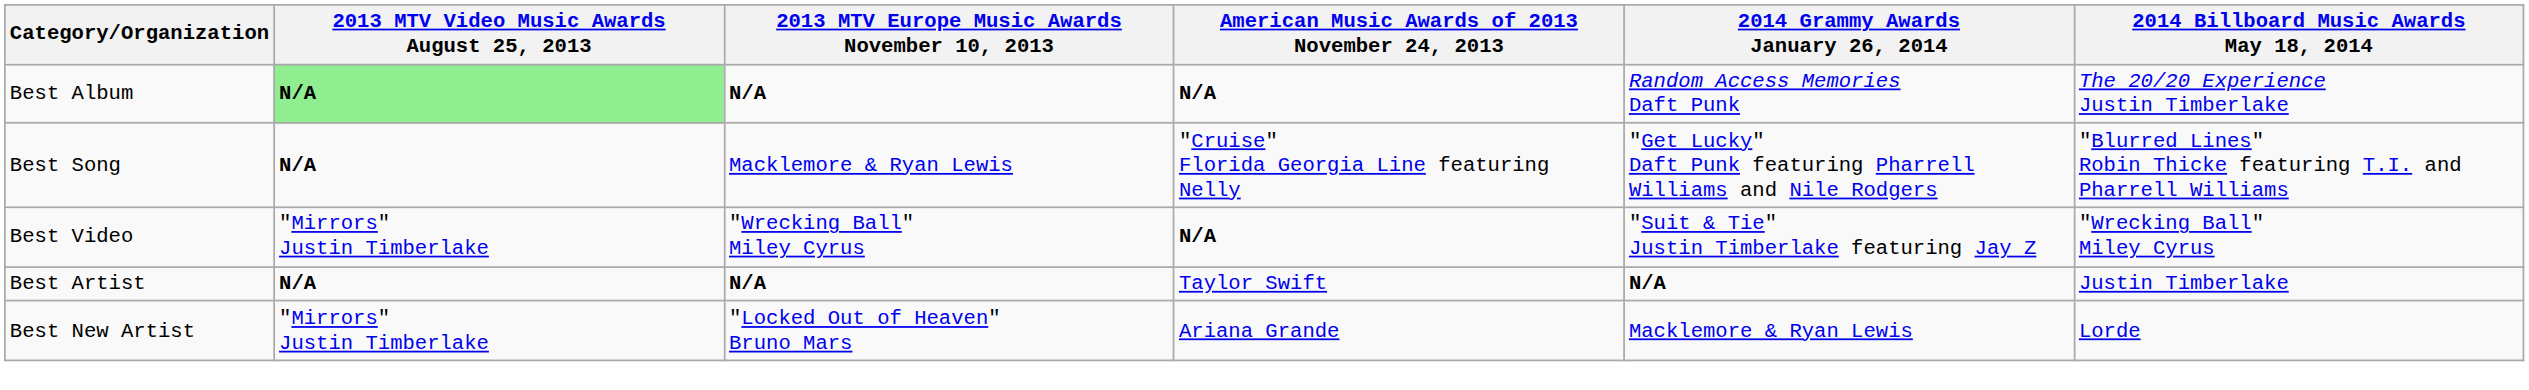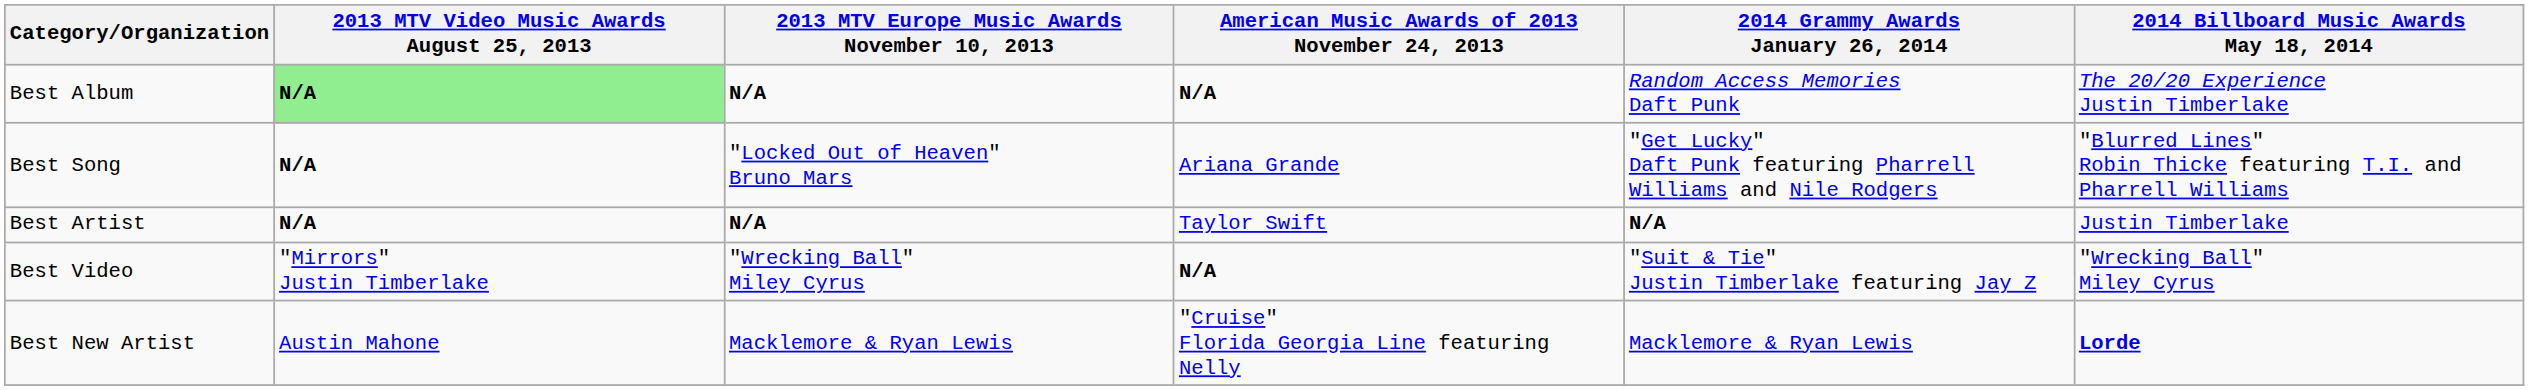Best Song | 2013 MTV Europe Music Awards November 10, 2013: Macklemore & Ryan Lewis -> "Locked Out of Heaven" Bruno Mars
Best Song | American Music Awards of 2013 November 24, 2013: "Cruise" Florida Georgia Line featuring Nelly -> Ariana Grande
rows swapped: Best Video <-> Best Artist
Best New Artist | 2013 MTV Video Music Awards August 25, 2013: "Mirrors" Justin Timberlake -> Austin Mahone
Best New Artist | 2013 MTV Europe Music Awards November 10, 2013: "Locked Out of Heaven" Bruno Mars -> Macklemore & Ryan Lewis
Best New Artist | American Music Awards of 2013 November 24, 2013: Ariana Grande -> "Cruise" Florida Georgia Line featuring Nelly
Best New Artist | 2014 Billboard Music Awards May 18, 2014: normal -> bold
